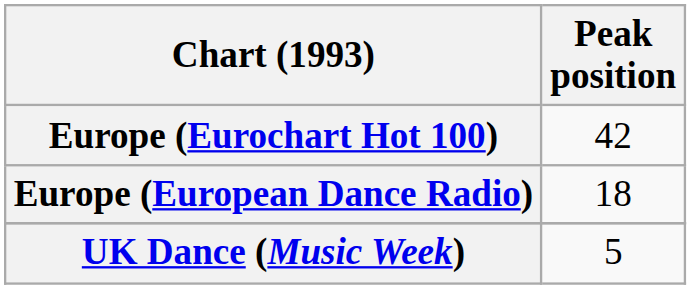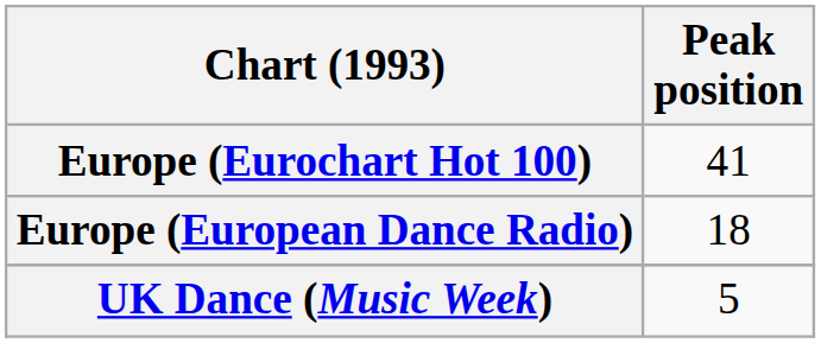Europe (Eurochart Hot 100) | Peak position: 42 -> 41
